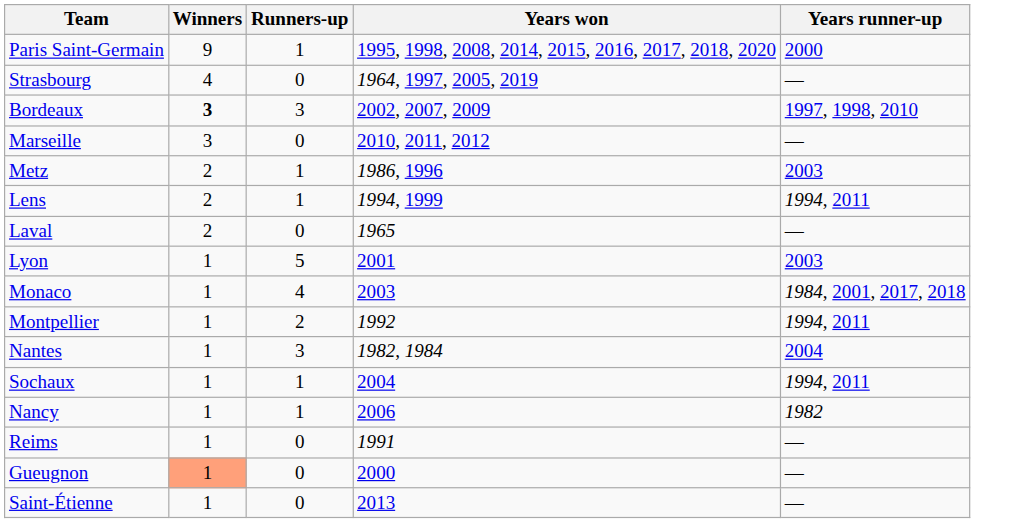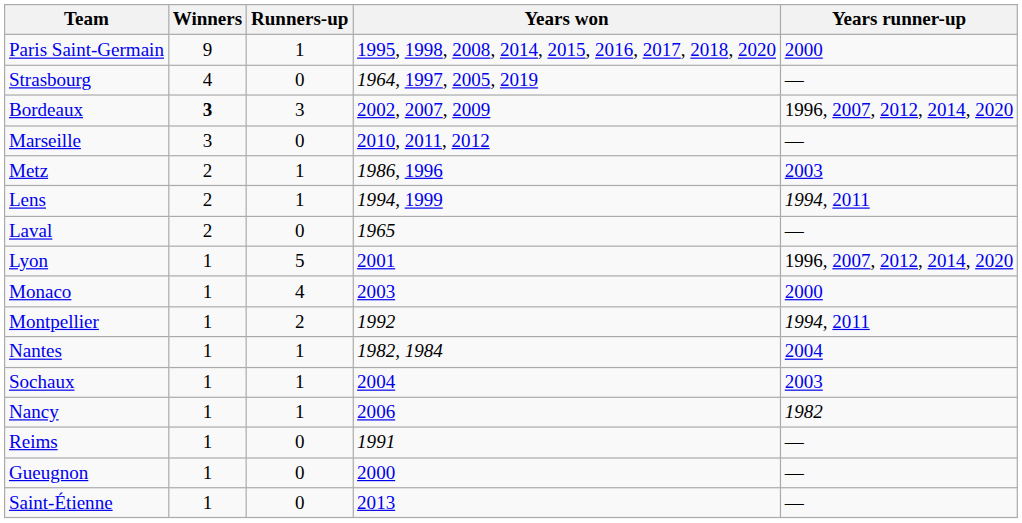Bordeaux | Years runner-up: 1997, 1998, 2010 -> 1996, 2007, 2012, 2014, 2020
Lyon | Years runner-up: 2003 -> 1996, 2007, 2012, 2014, 2020
Monaco | Years runner-up: 1984, 2001, 2017, 2018 -> 2000
Nantes | Runners-up: 3 -> 1
Sochaux | Years runner-up: 1994, 2011 -> 2003
Gueugnon | Winners: lightsalmon background -> no background
